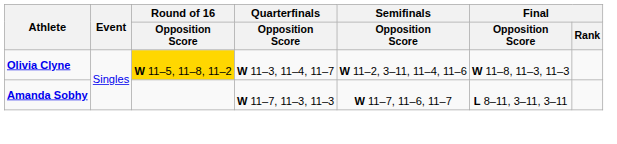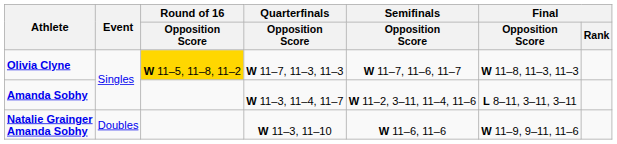Olivia Clyne | Quarterfinals / Opposition Score: W 11–3, 11–4, 11–7 -> W 11–7, 11–3, 11–3
Olivia Clyne | Semifinals / Opposition Score: W 11–2, 3–11, 11–4, 11–6 -> W 11–7, 11–6, 11–7
Amanda Sobhy | Quarterfinals / Opposition Score: W 11–7, 11–3, 11–3 -> W 11–3, 11–4, 11–7
Amanda Sobhy | Semifinals / Opposition Score: W 11–7, 11–6, 11–7 -> W 11–2, 3–11, 11–4, 11–6
+ row: Natalie Grainger Amanda Sobhy | Doubles | W 11–3, 11–10 | W 11–6, 11–6 | W 11–9, 9–11, 11–6
